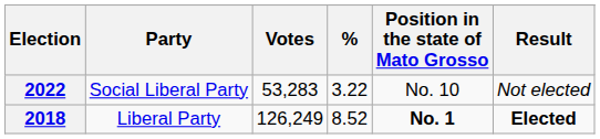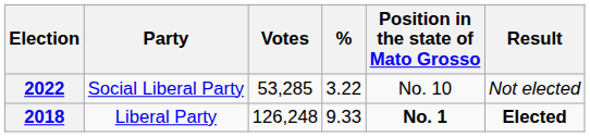2022 | Votes: 53,283 -> 53,285
2018 | Votes: 126,249 -> 126,248
2018 | %: 8.52 -> 9.33
